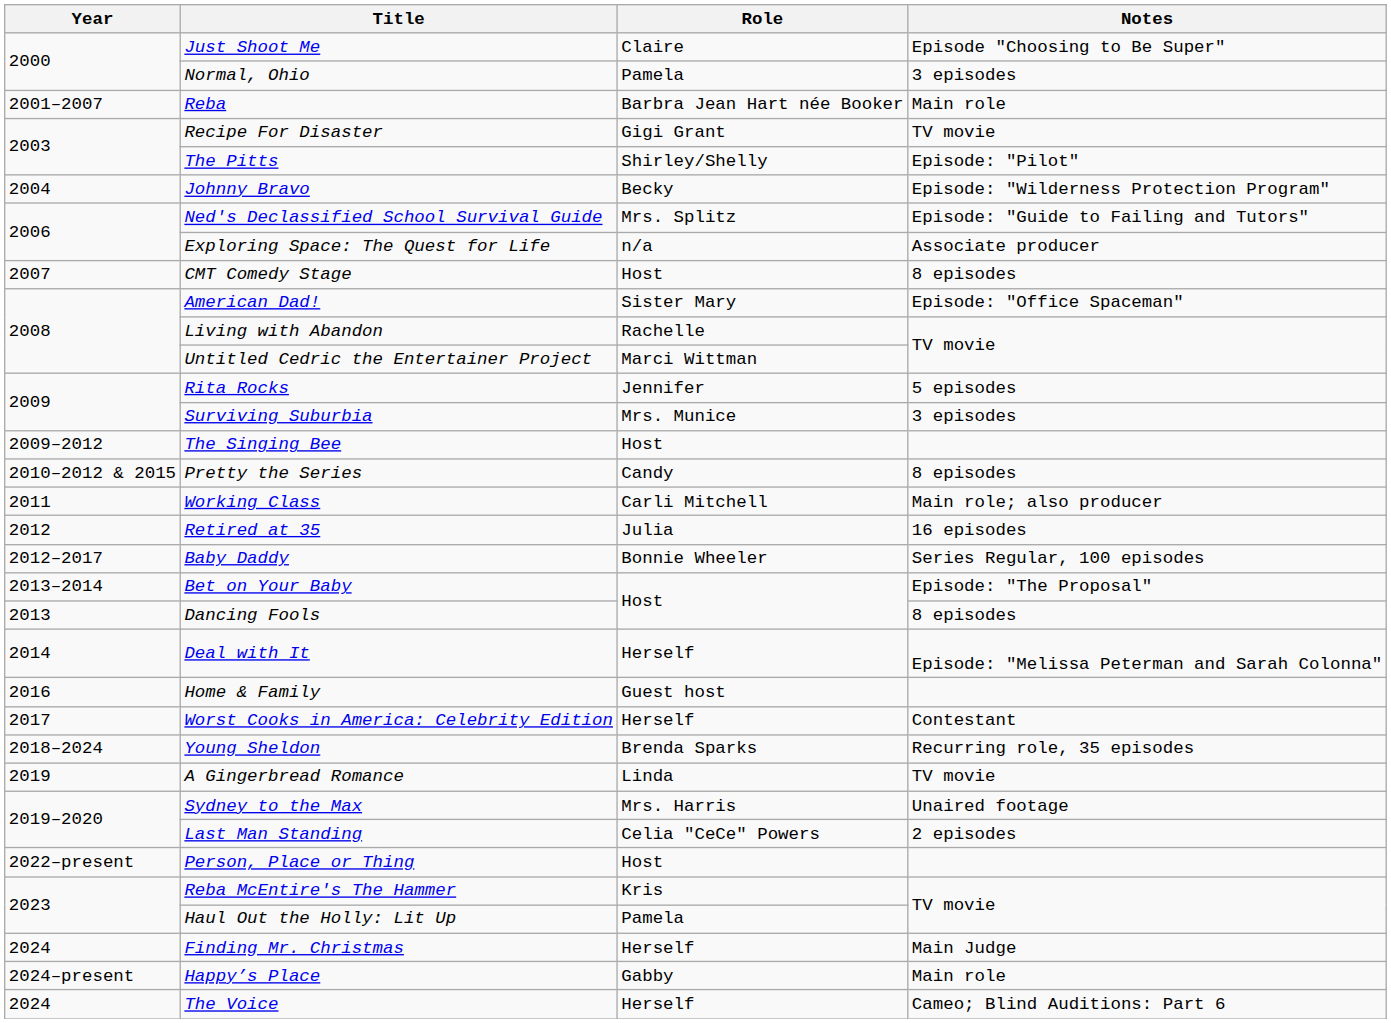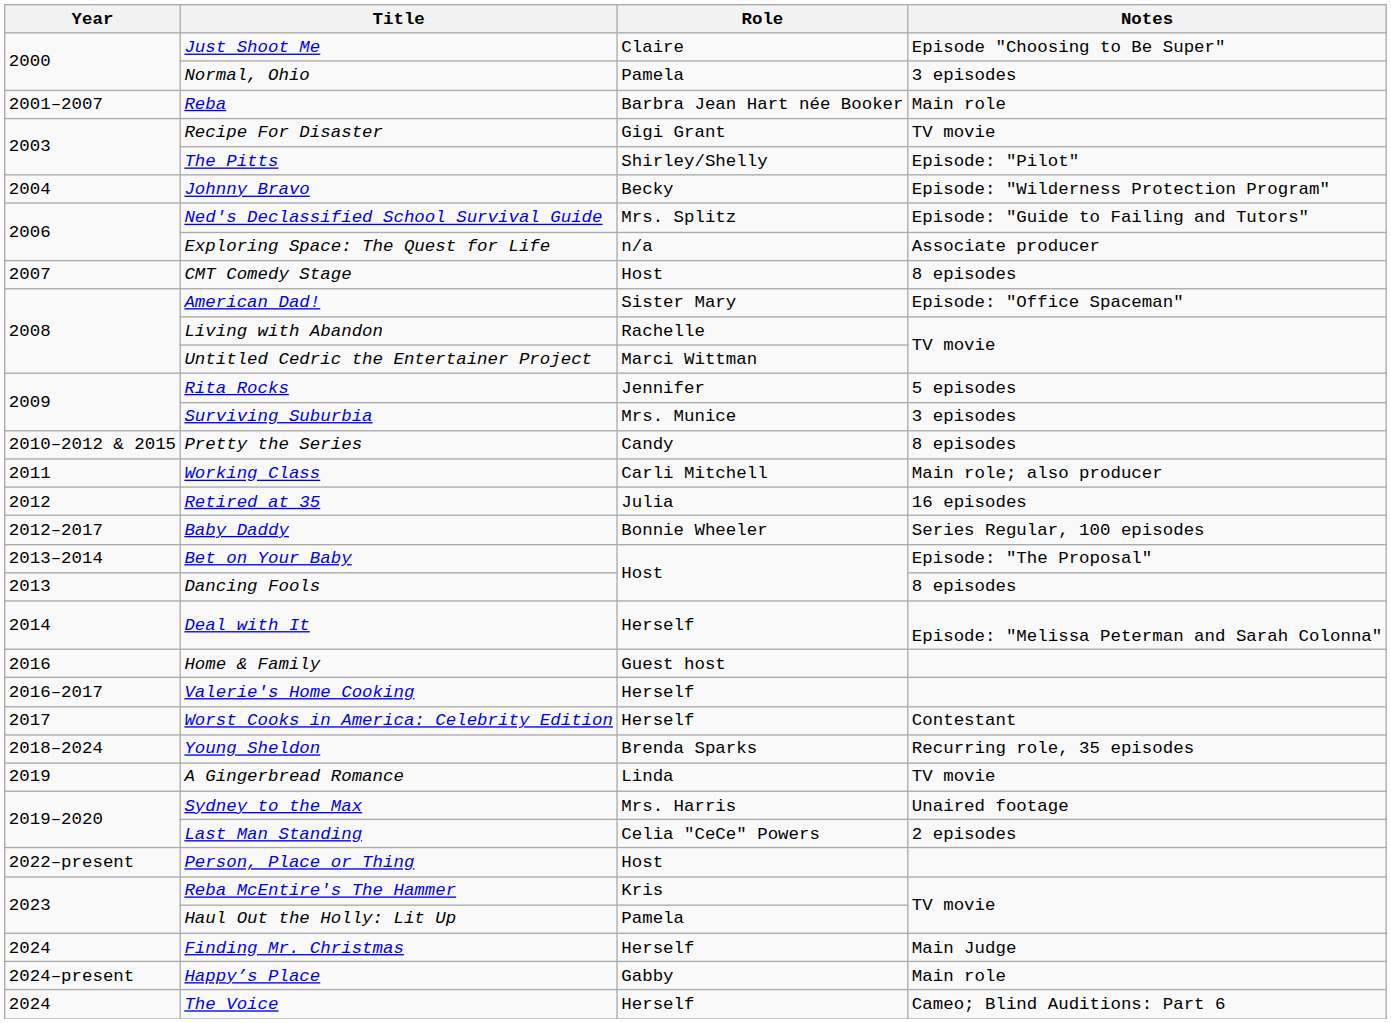- row: 2009–2012 | The Singing Bee | Host
+ row: 2016–2017 | Valerie's Home Cooking | Herself
